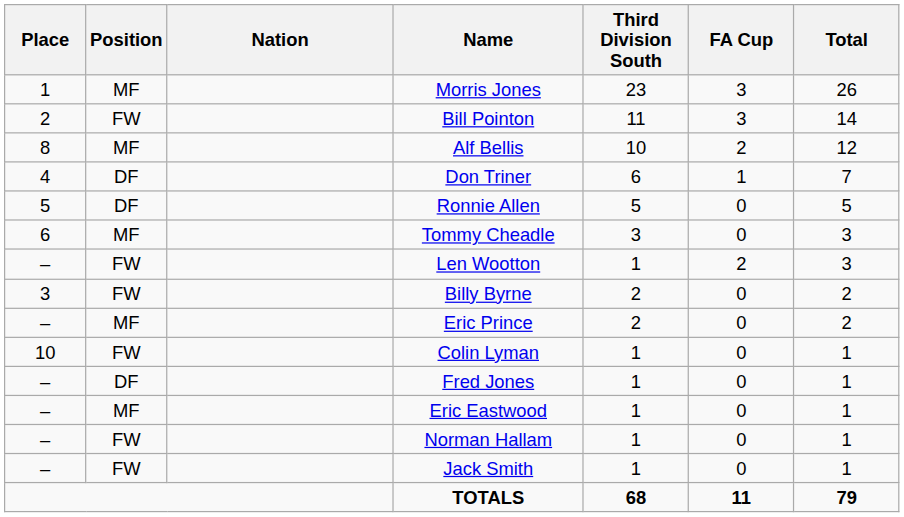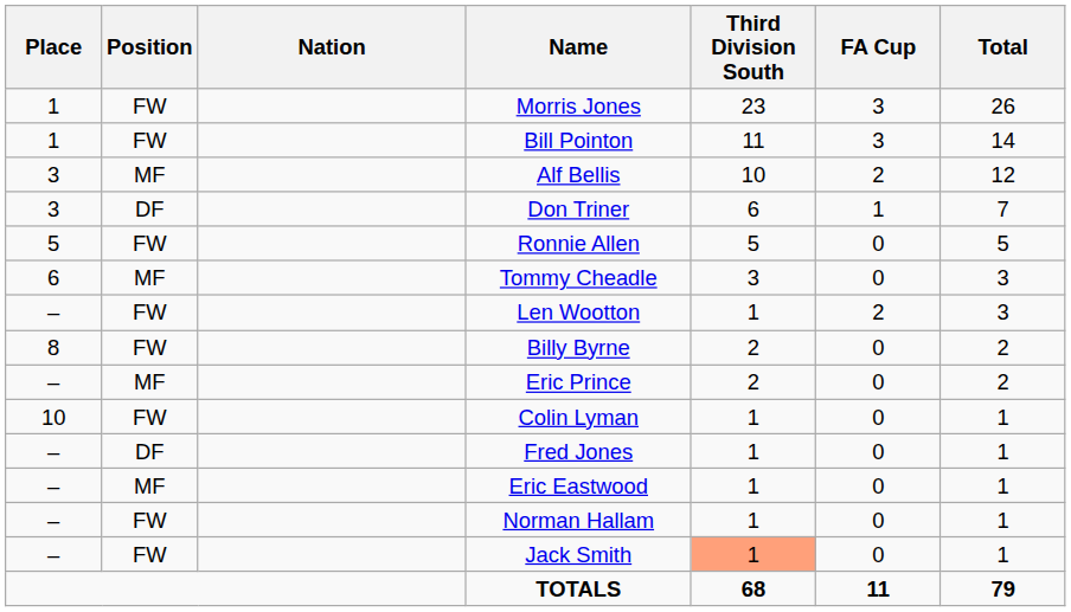Morris Jones | Position: MF -> FW
Bill Pointon | Place: 2 -> 1
Alf Bellis | Place: 8 -> 3
Don Triner | Place: 4 -> 3
Ronnie Allen | Position: DF -> FW
Billy Byrne | Place: 3 -> 8
Jack Smith | Third Division South: no background -> lightsalmon background
